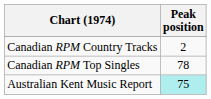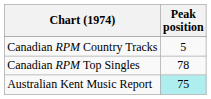Canadian RPM Country Tracks | Peak position: 2 -> 5
